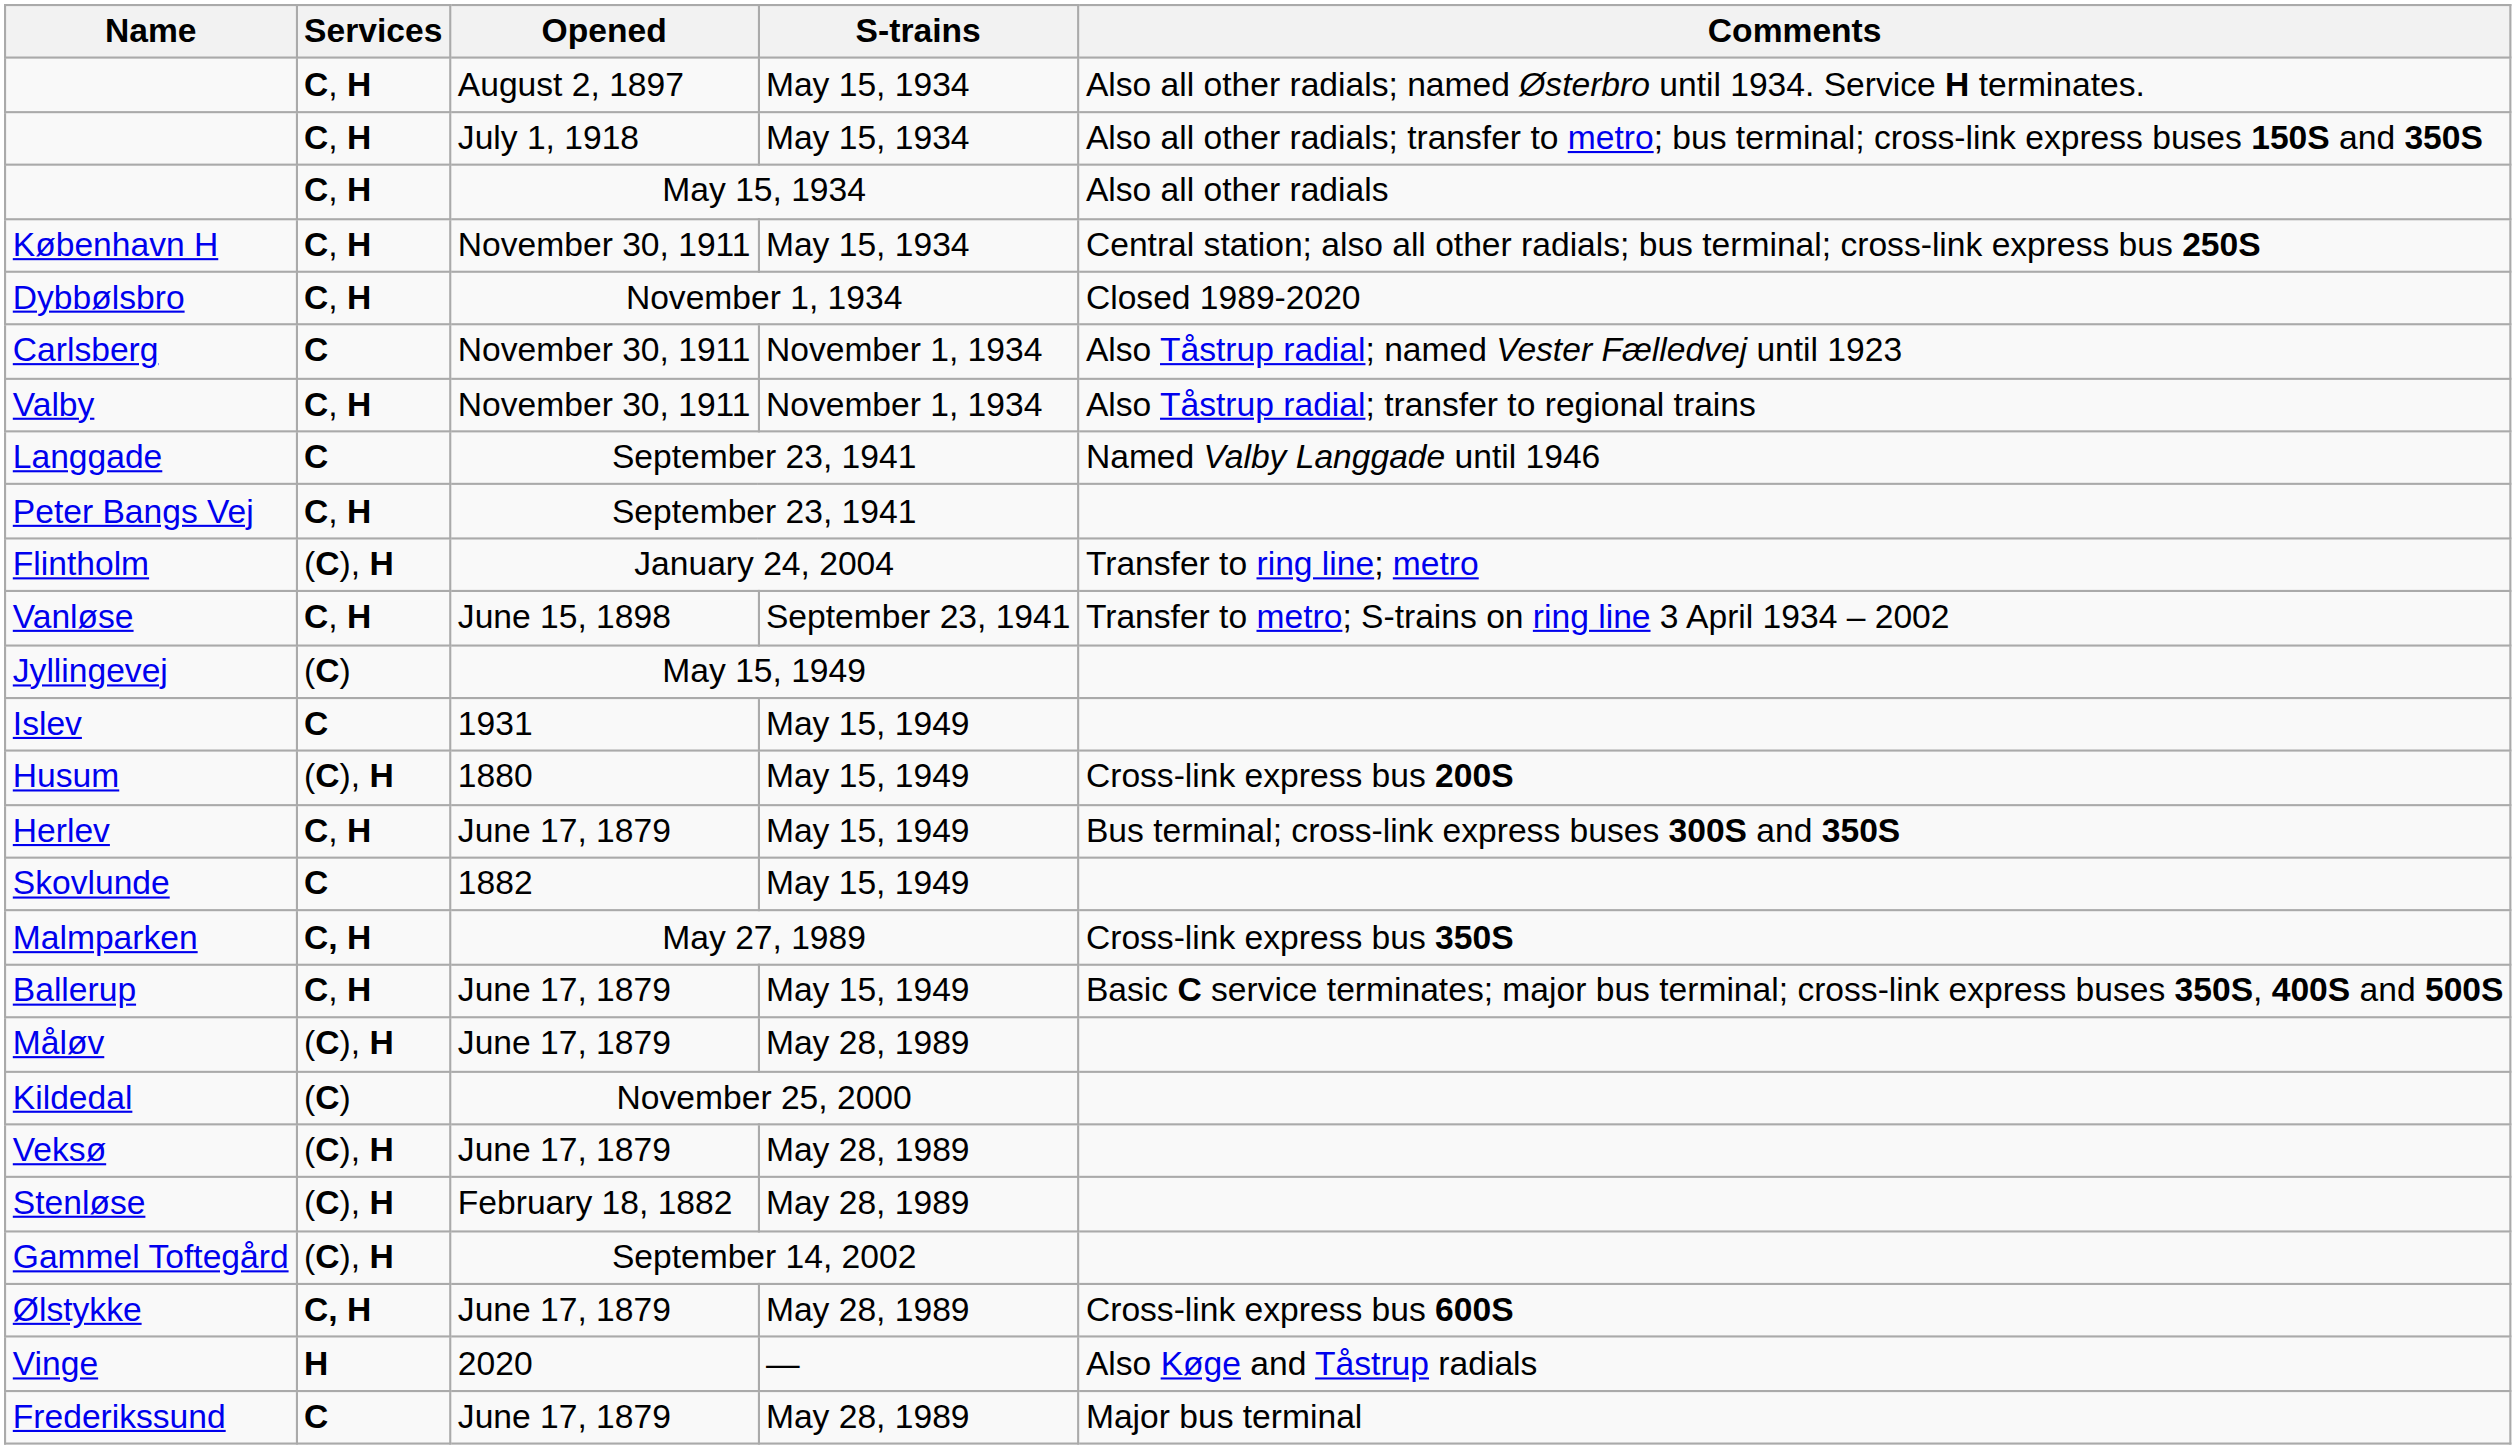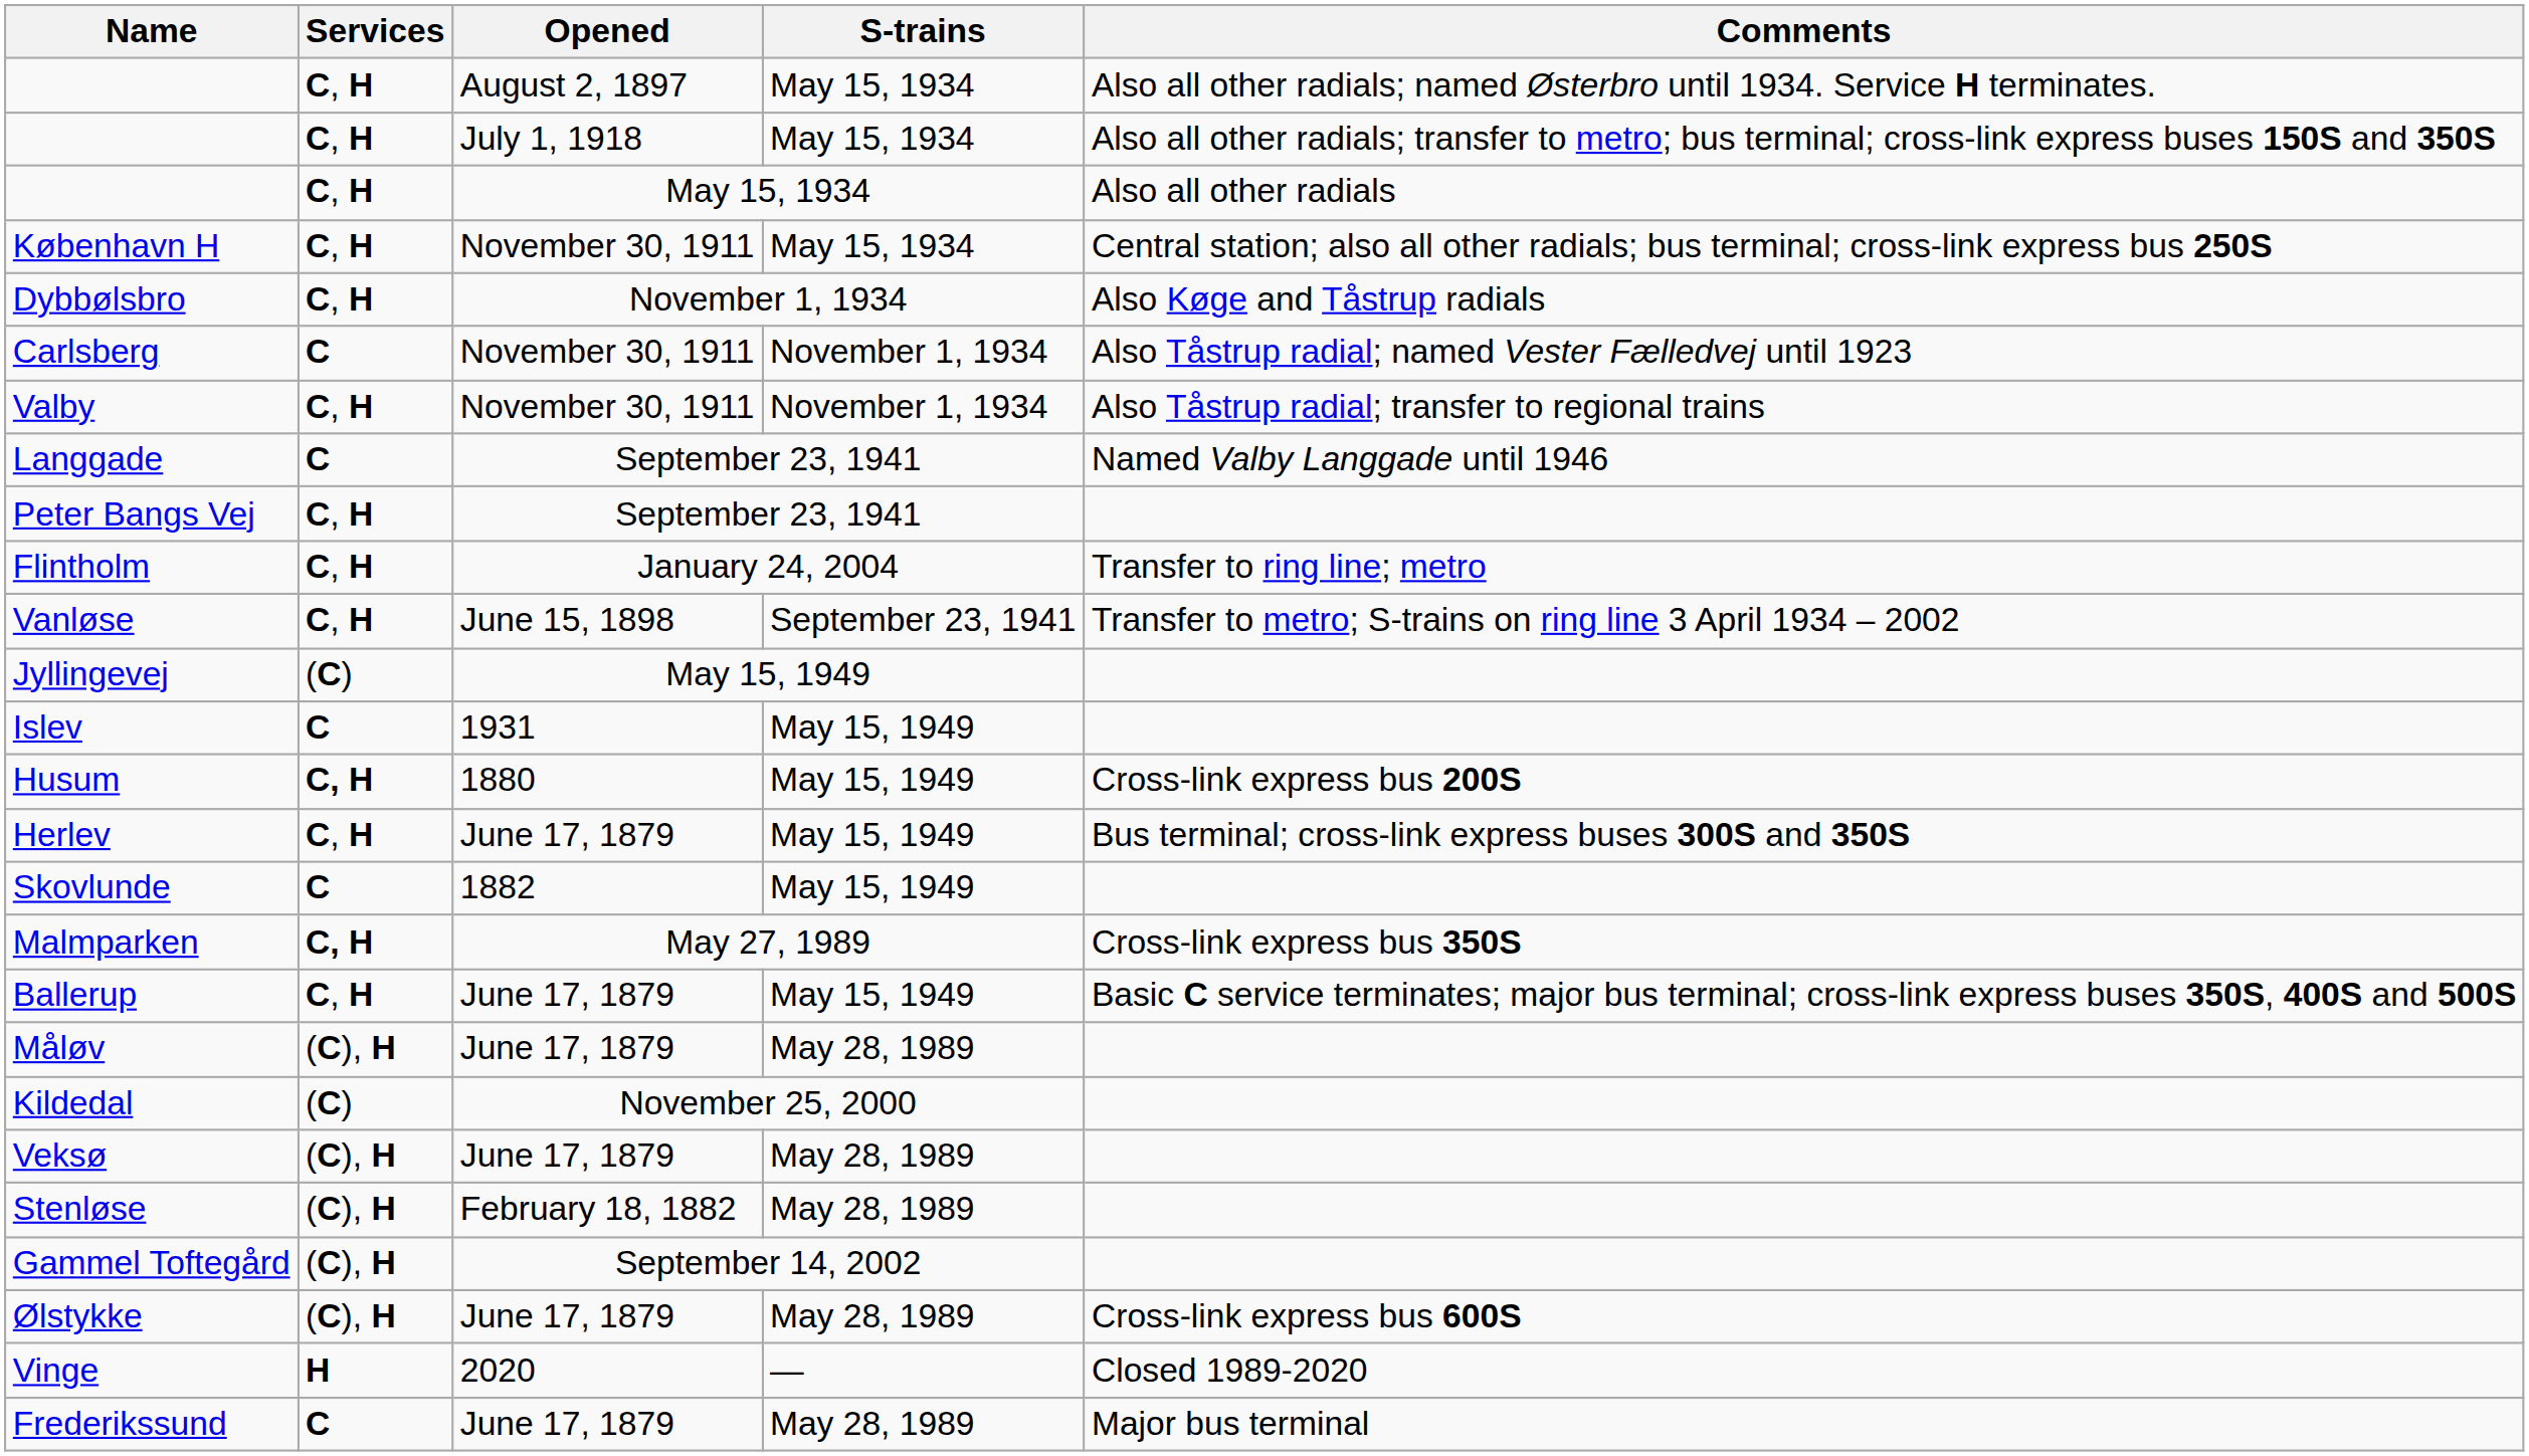Dybbølsbro | Comments: Closed 1989-2020 -> Also Køge and Tåstrup radials
Flintholm | Services: (C), H -> C, H
Husum | Services: (C), H -> C, H
Ølstykke | Services: C, H -> (C), H
Vinge | Comments: Also Køge and Tåstrup radials -> Closed 1989-2020
